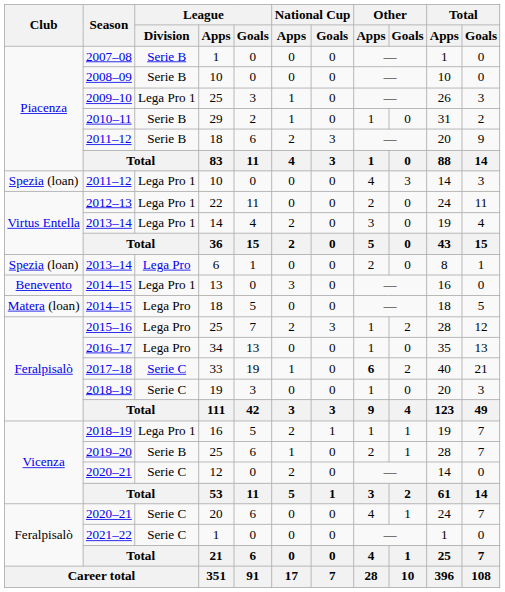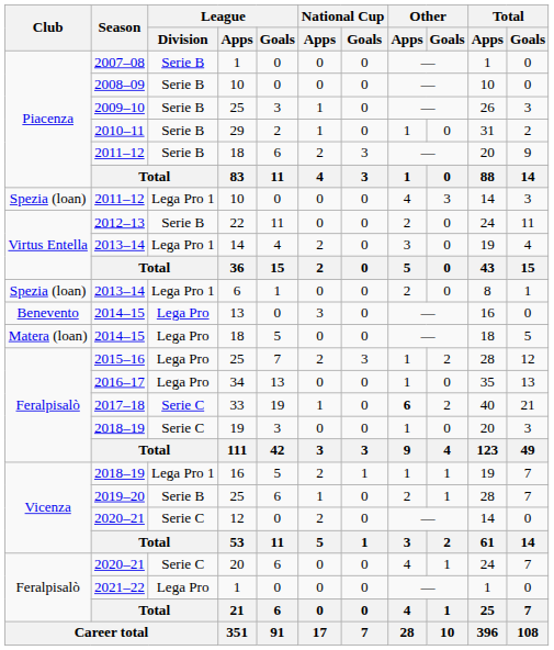2009–10 | League / Division: Lega Pro 1 -> Serie B
2012–13 | League / Division: Lega Pro 1 -> Serie B
2013–14 / 6 | League / Division: Lega Pro -> Lega Pro 1
2014–15 / 13 | League / Division: Lega Pro 1 -> Lega Pro
2021–22 | League / Division: Serie C -> Lega Pro
